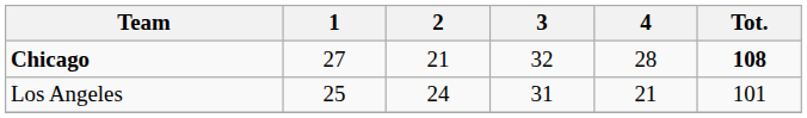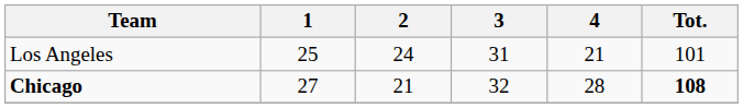rows swapped: Chicago <-> Los Angeles
